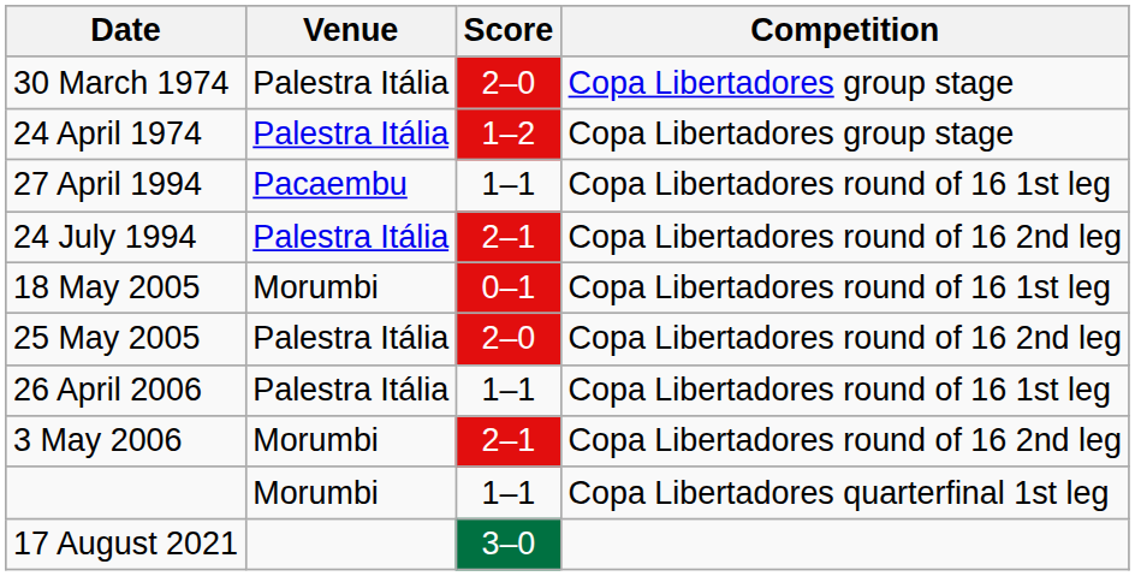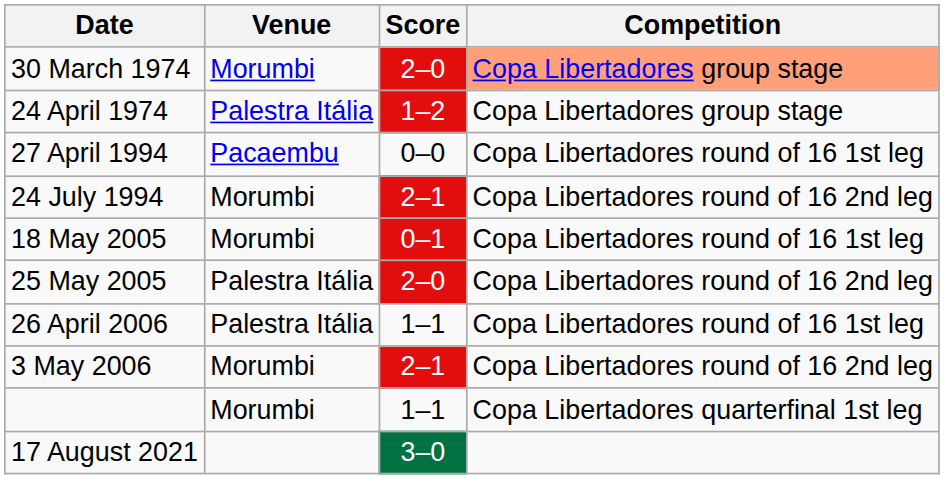30 March 1974 | Venue: Palestra Itália -> Morumbi
30 March 1974 | Competition: no background -> lightsalmon background
27 April 1994 | Score: 1–1 -> 0–0
24 July 1994 | Venue: Palestra Itália -> Morumbi
